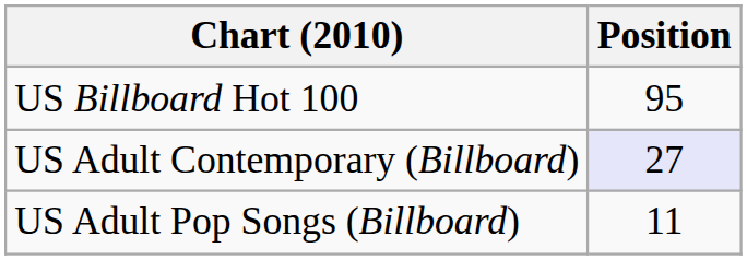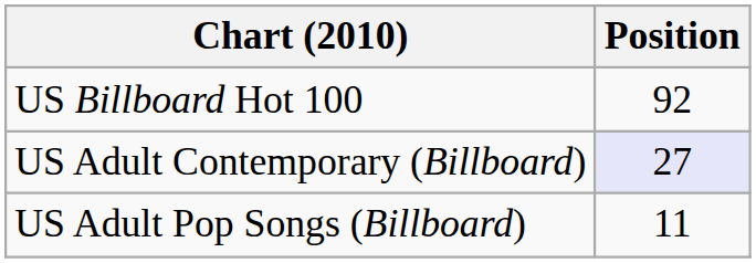US Billboard Hot 100 | Position: 95 -> 92
